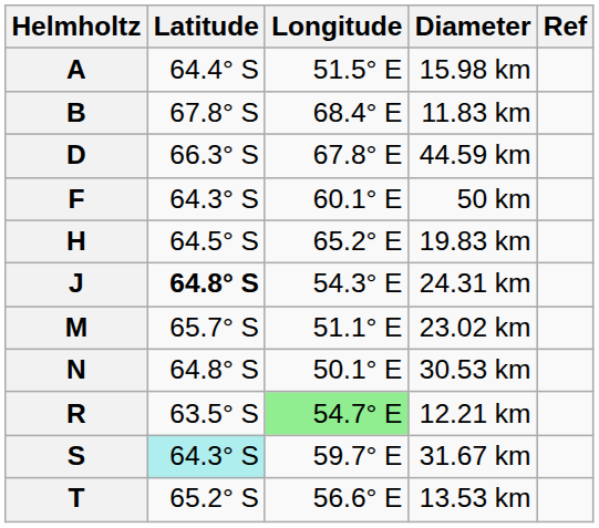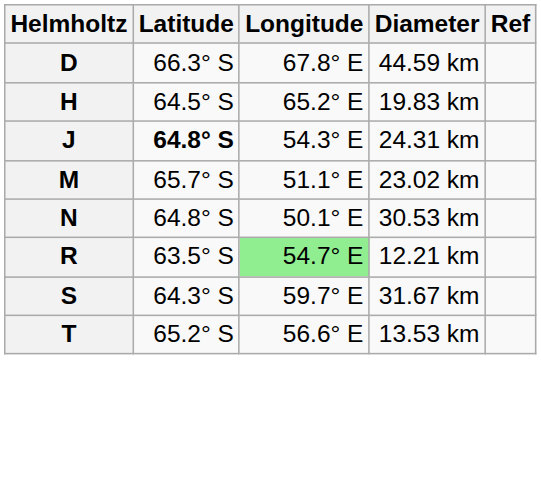- row: A | 64.4° S | 51.5° E | 15.98 km
- row: B | 67.8° S | 68.4° E | 11.83 km
- row: F | 64.3° S | 60.1° E | 50 km
S | Latitude: paleturquoise background -> no background
